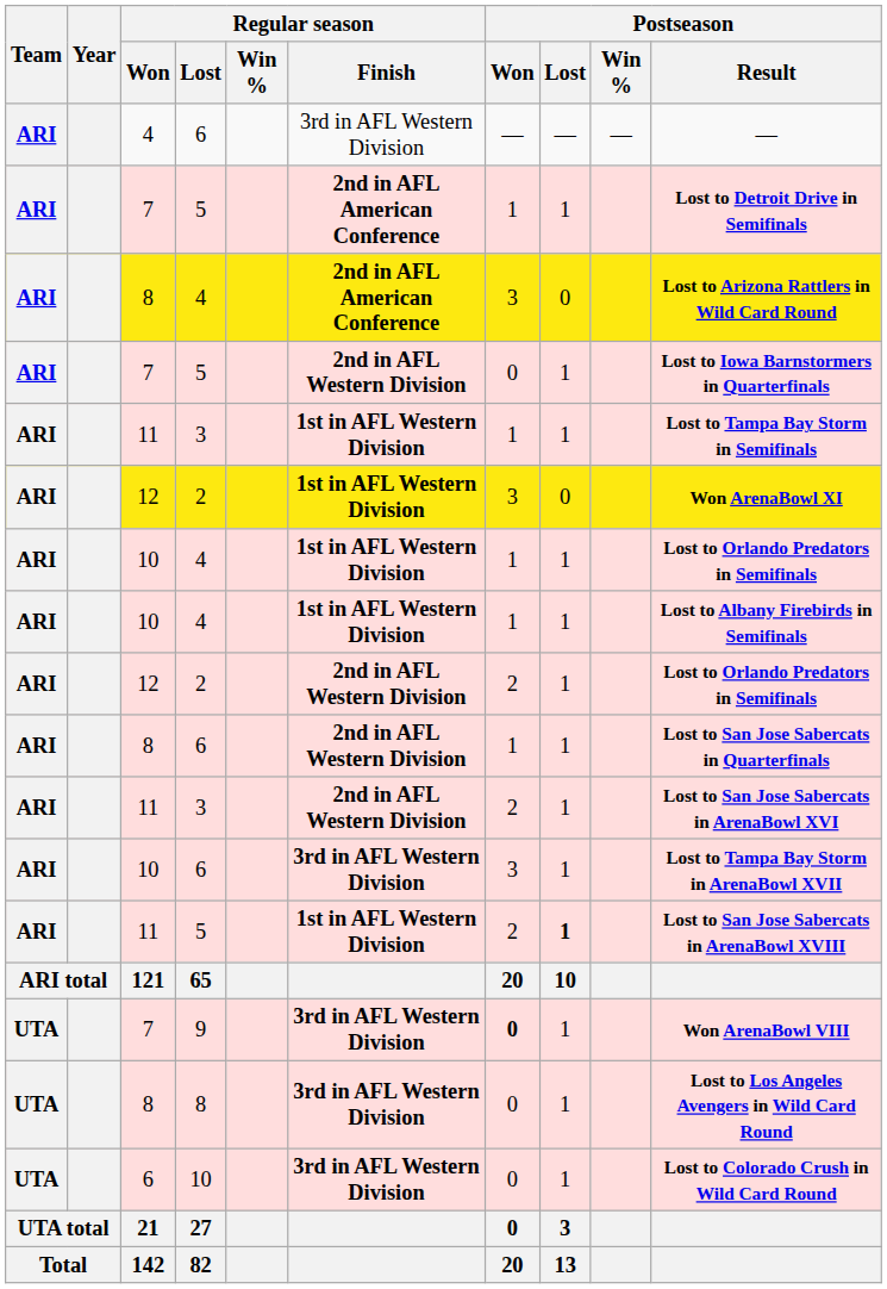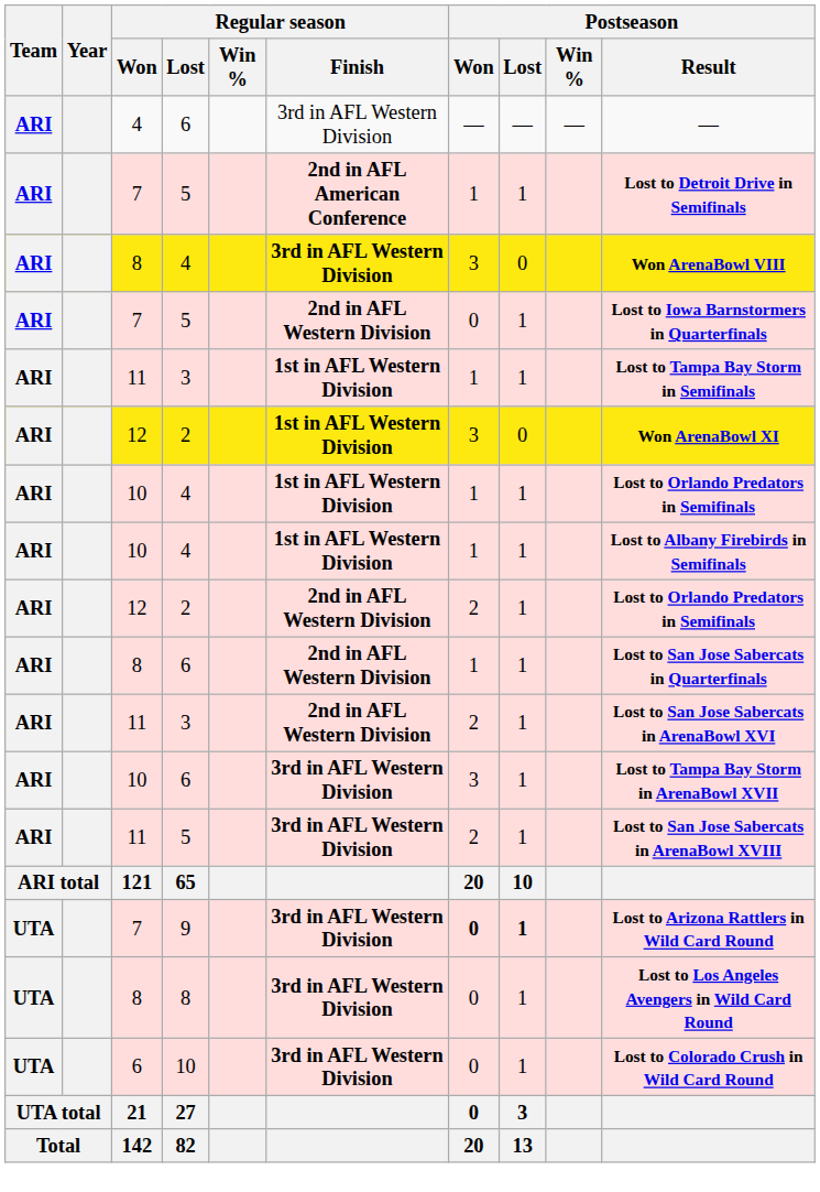8 / 4 | Regular season / Finish: 2nd in AFL American Conference -> 3rd in AFL Western Division
8 / 4 | Postseason / Result: Lost to Arizona Rattlers in Wild Card Round -> Won ArenaBowl VIII
11 / 5 | Regular season / Finish: 1st in AFL Western Division -> 3rd in AFL Western Division
11 / 5 | Postseason / Lost: bold -> normal
9 | Postseason / Lost: normal -> bold
9 | Postseason / Result: Won ArenaBowl VIII -> Lost to Arizona Rattlers in Wild Card Round
